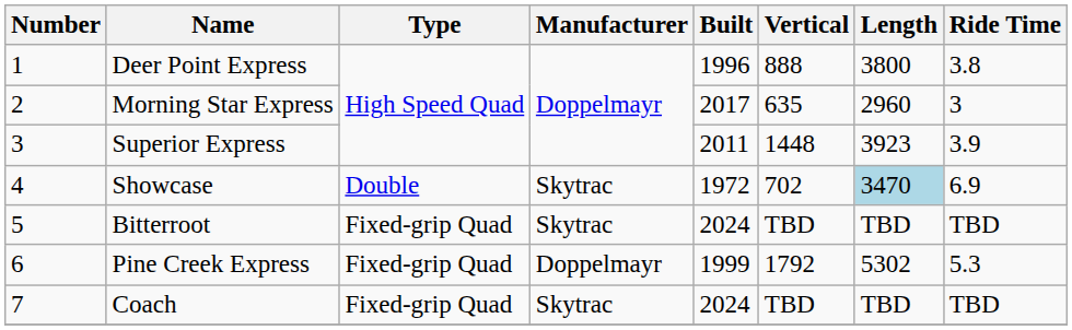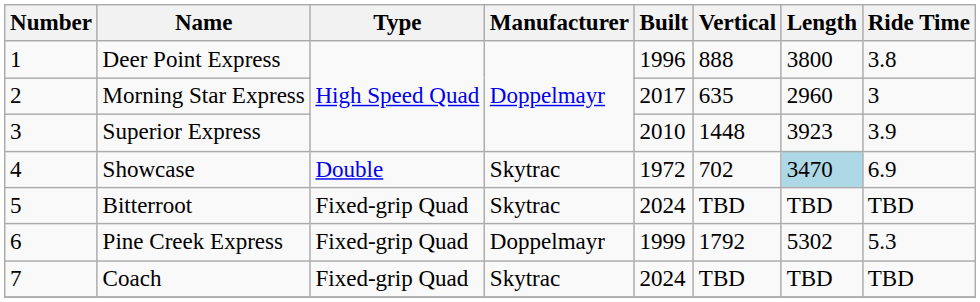Superior Express | Built: 2011 -> 2010
